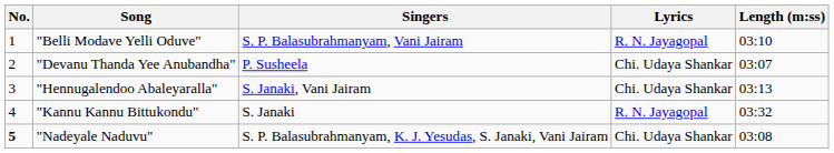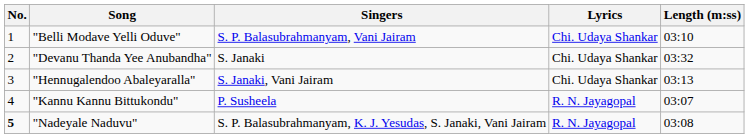"Belli Modave Yelli Oduve" | Lyrics: R. N. Jayagopal -> Chi. Udaya Shankar
"Devanu Thanda Yee Anubandha" | Singers: P. Susheela -> S. Janaki
"Devanu Thanda Yee Anubandha" | Length (m:ss): 03:07 -> 03:32
"Kannu Kannu Bittukondu" | Singers: S. Janaki -> P. Susheela
"Kannu Kannu Bittukondu" | Length (m:ss): 03:32 -> 03:07
"Nadeyale Naduvu" | Lyrics: Chi. Udaya Shankar -> R. N. Jayagopal
